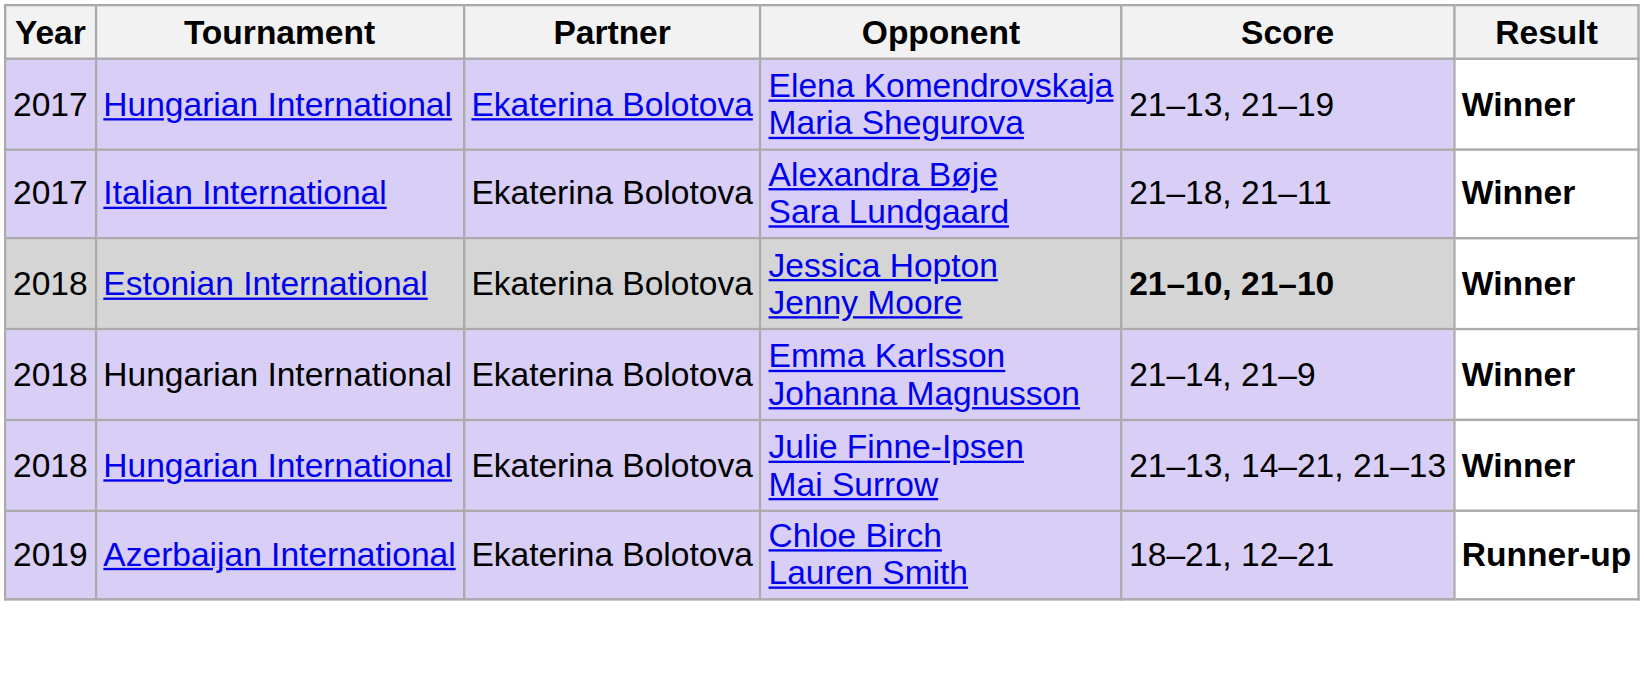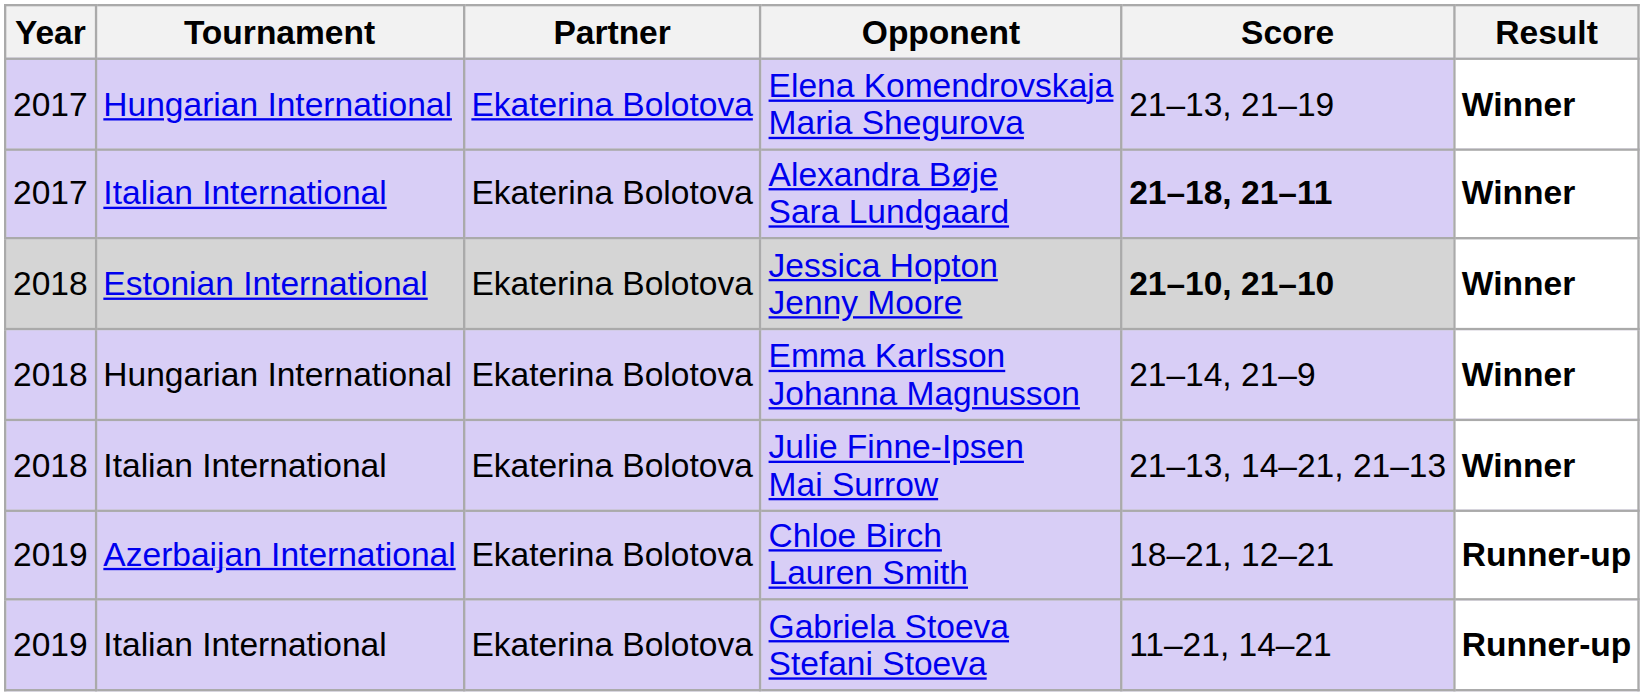Alexandra Bøje Sara Lundgaard | Score: normal -> bold
Julie Finne-Ipsen Mai Surrow | Tournament: Hungarian International -> Italian International
+ row: 2019 | Italian International | Ekaterina Bolotova | Gabriela Stoeva Stefani Stoeva | 11–21, 14–21 | Runner-up
